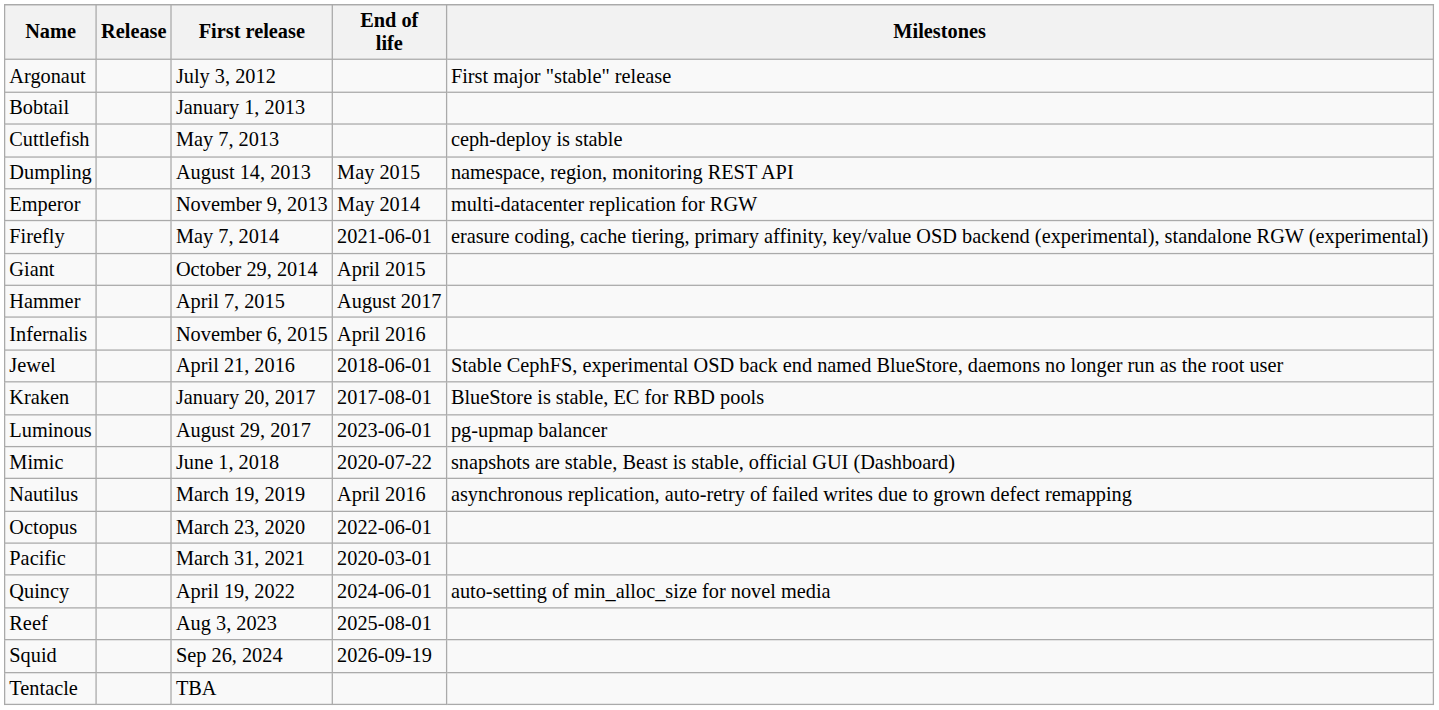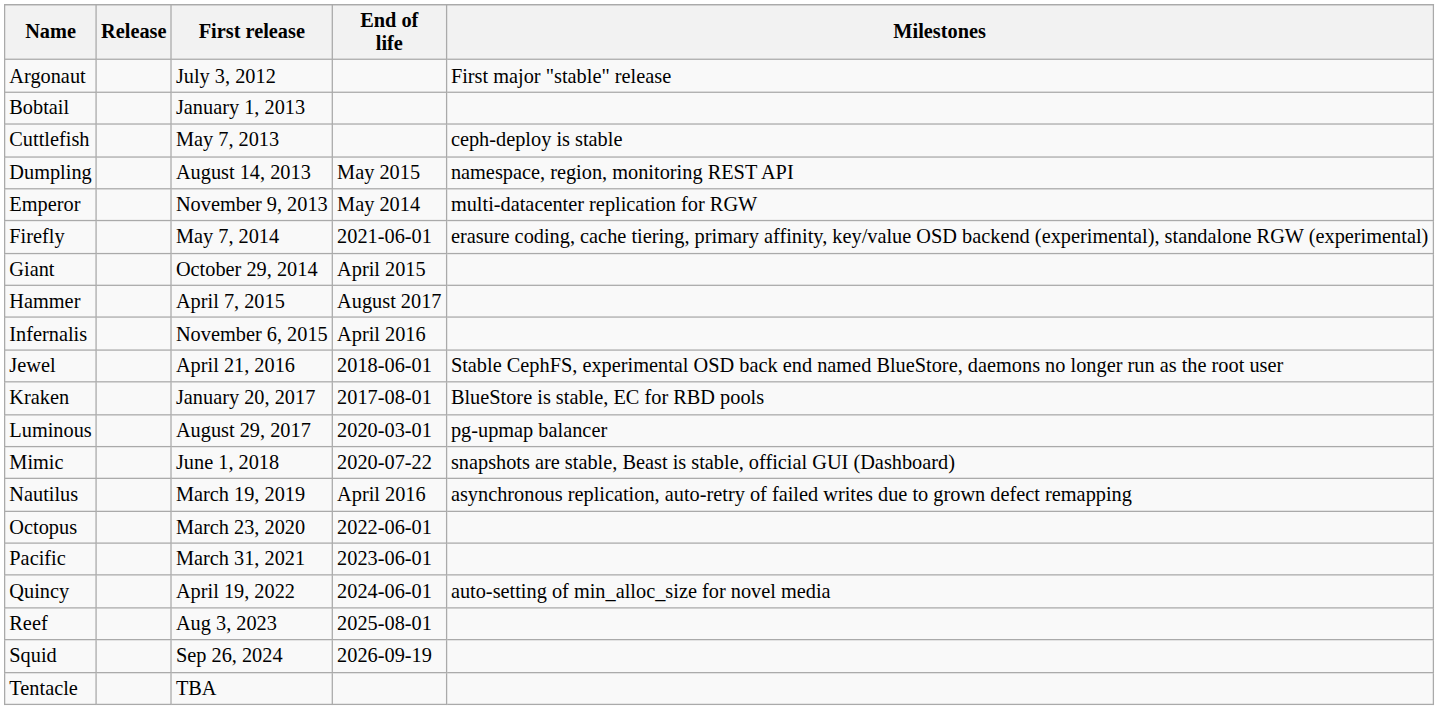Luminous | End of life: 2023-06-01 -> 2020-03-01
Pacific | End of life: 2020-03-01 -> 2023-06-01
